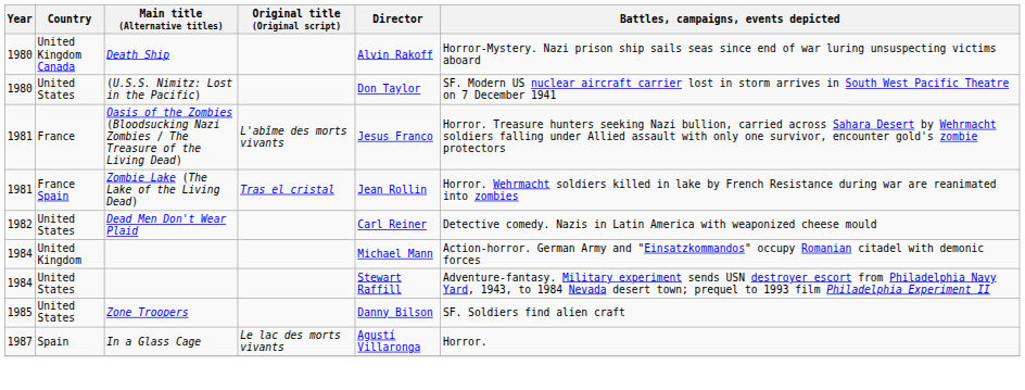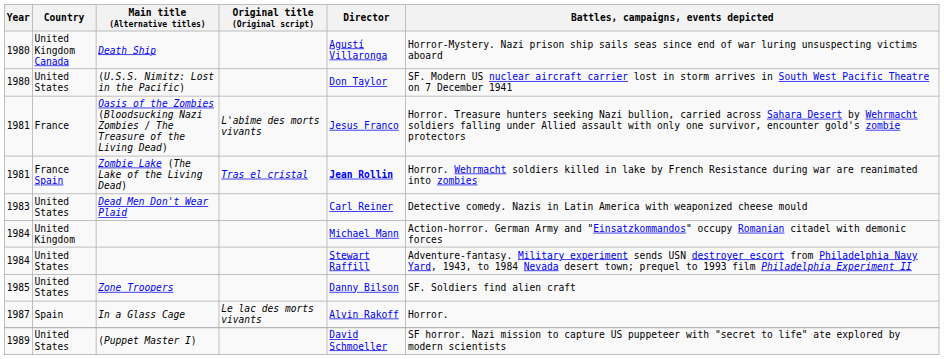Death Ship | Director: Alvin Rakoff -> Agustí Villaronga
Zombie Lake (The Lake of the Living Dead) | Director: normal -> bold
Dead Men Don't Wear Plaid | Year: 1982 -> 1983
In a Glass Cage | Director: Agustí Villaronga -> Alvin Rakoff
+ row: 1989 | United States | (Puppet Master I) | David Schmoeller | SF horror. Nazi mission to capture US puppeteer with "secret to life" ate explored by modern scientists
